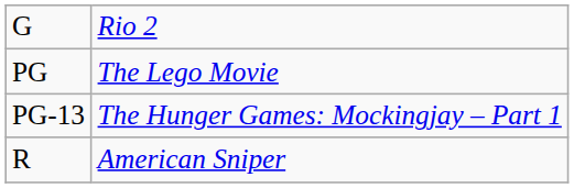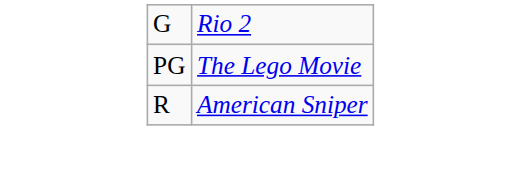- row: PG-13 | The Hunger Games: Mockingjay – Part 1
